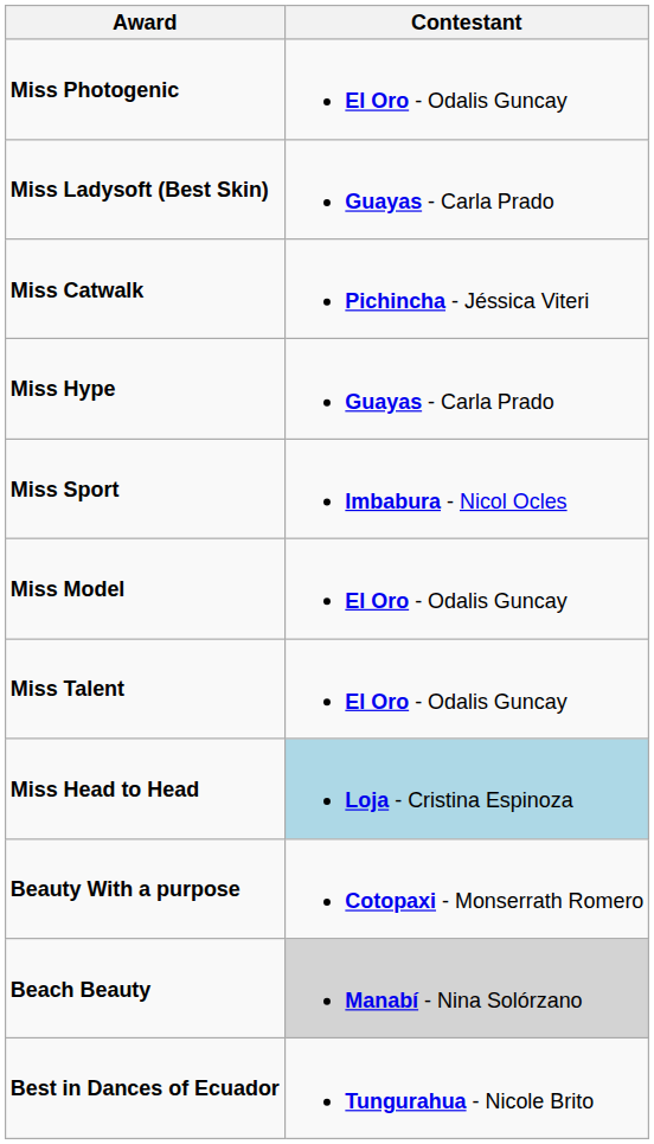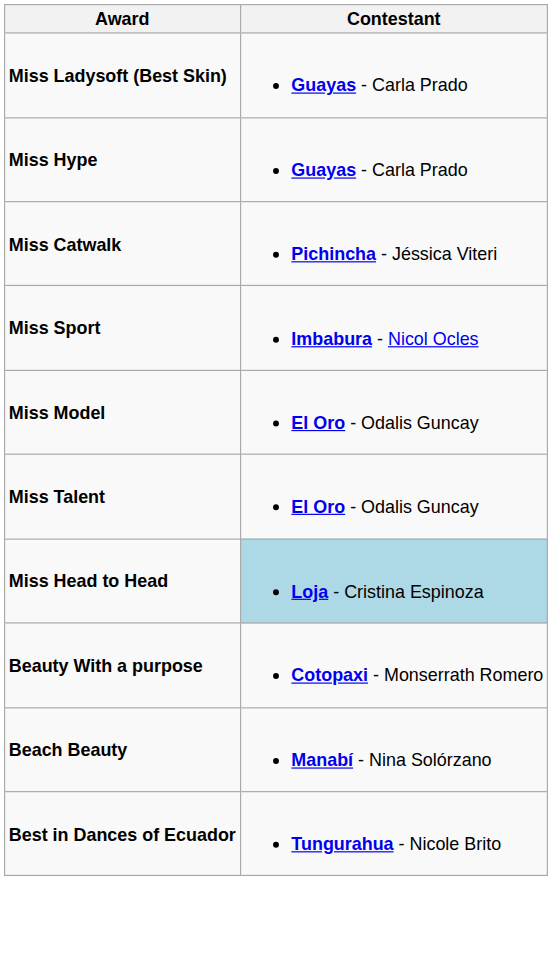- row: Miss Photogenic | El Oro - Odalis Guncay
rows swapped: Miss Catwalk <-> Miss Hype
Beach Beauty | Contestant: lightgrey background -> no background
